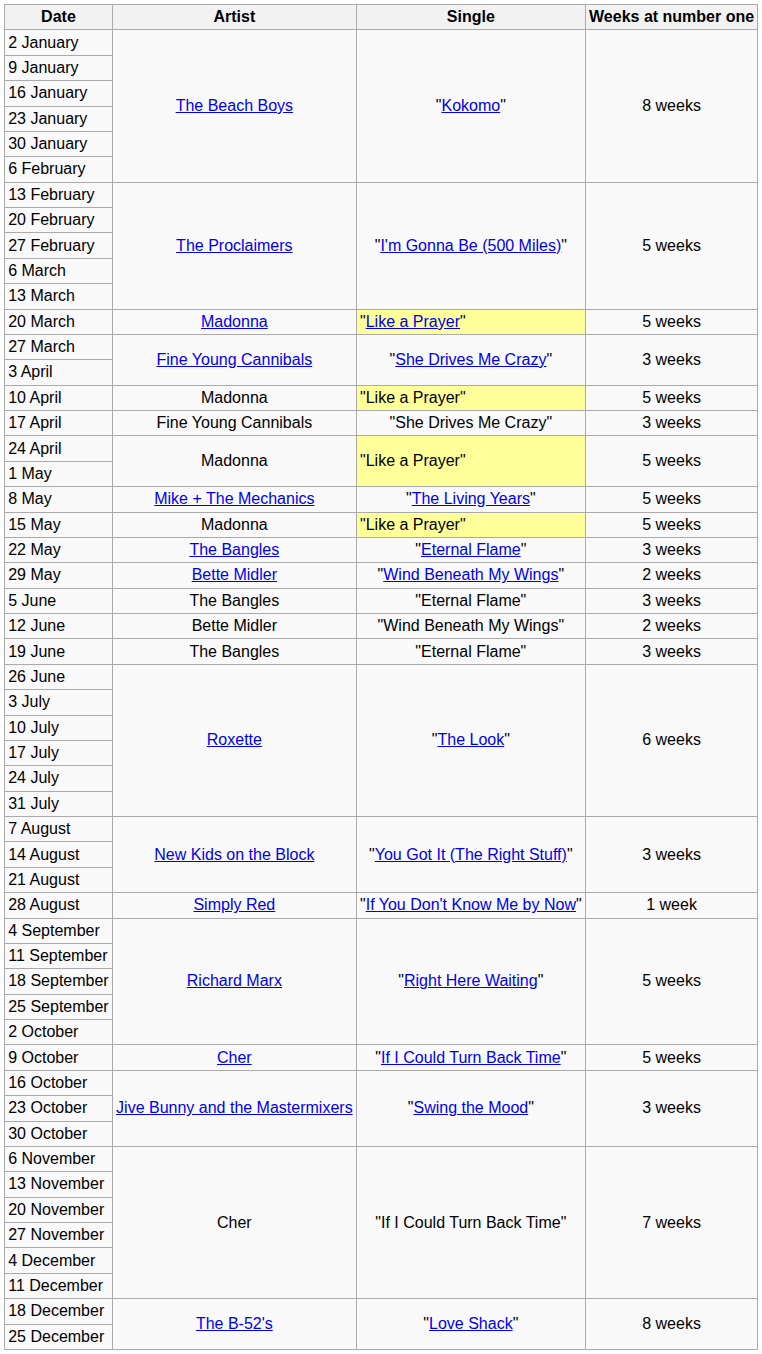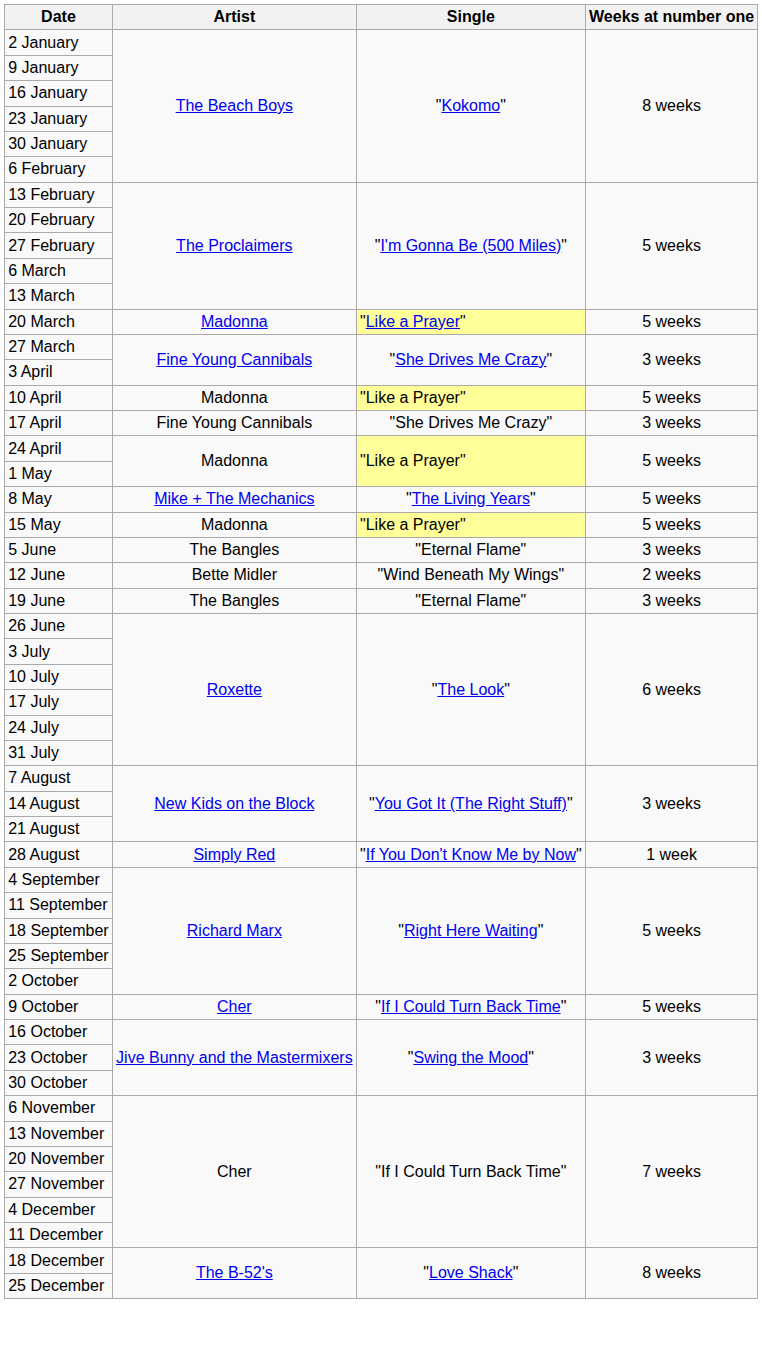- row: 22 May | The Bangles | "Eternal Flame" | 3 weeks
- row: 29 May | Bette Midler | "Wind Beneath My Wings" | 2 weeks
